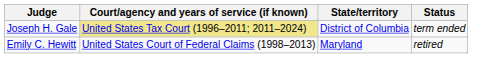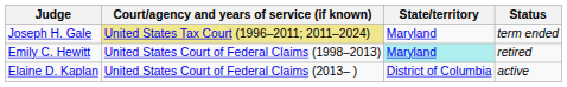Joseph H. Gale | State/territory: District of Columbia -> Maryland
Emily C. Hewitt | State/territory: no background -> paleturquoise background
+ row: Elaine D. Kaplan | United States Court of Federal Claims (2013– ) | District of Columbia | active
